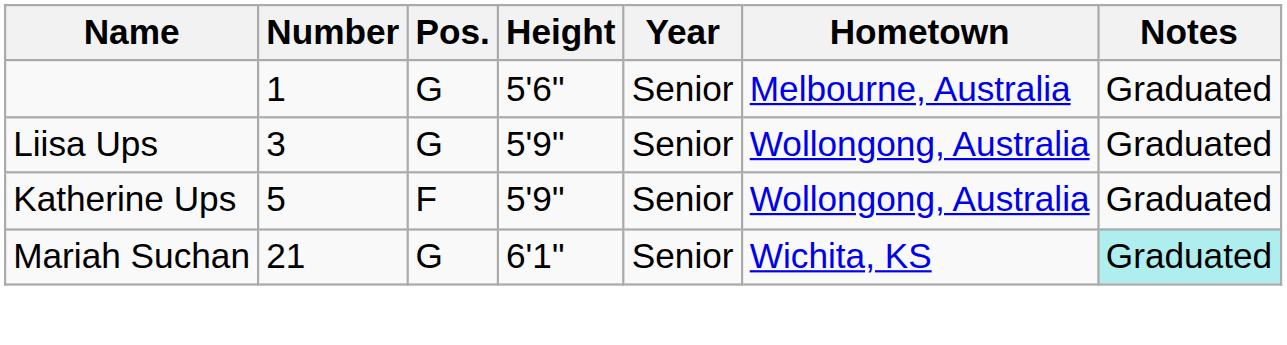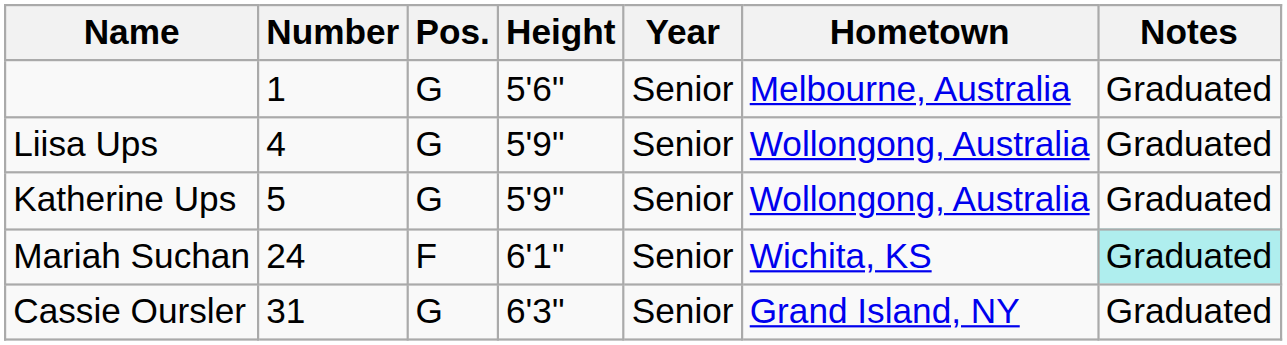Liisa Ups | Number: 3 -> 4
Katherine Ups | Pos.: F -> G
Mariah Suchan | Number: 21 -> 24
Mariah Suchan | Pos.: G -> F
+ row: Cassie Oursler | 31 | G | 6'3" | Senior | Grand Island, NY | Graduated
